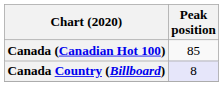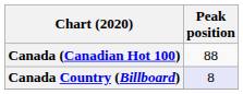Canada (Canadian Hot 100) | Peak position: 85 -> 88
